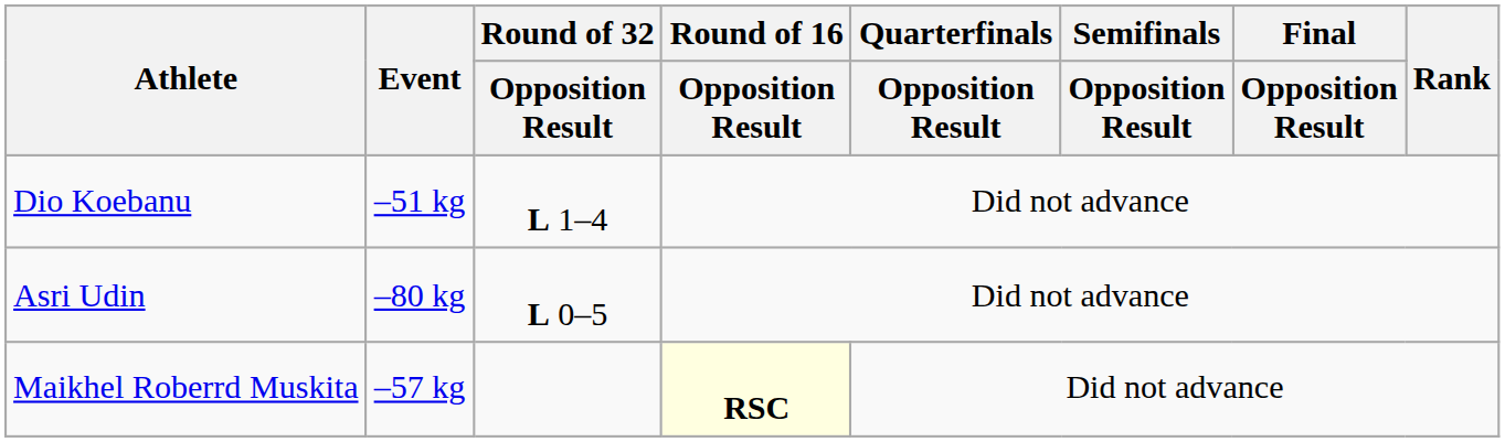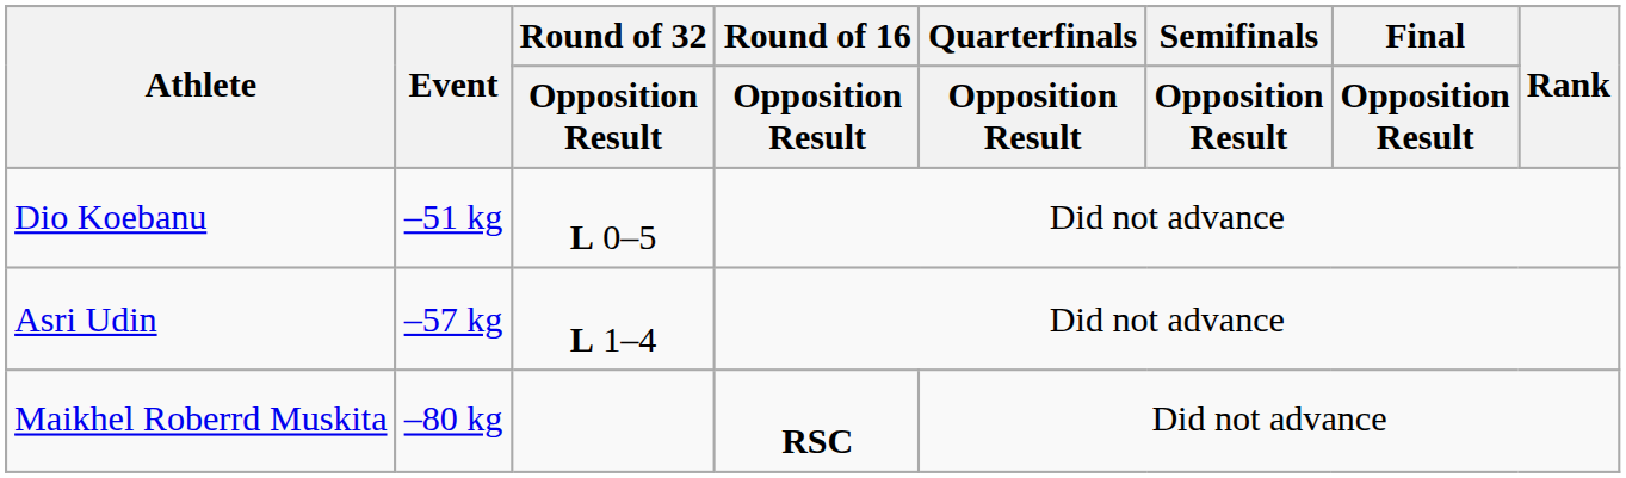Dio Koebanu | Round of 32 / Opposition Result: L 1–4 -> L 0–5
Asri Udin | Event: –80 kg -> –57 kg
Asri Udin | Round of 32 / Opposition Result: L 0–5 -> L 1–4
Maikhel Roberrd Muskita | Event: –57 kg -> –80 kg
Maikhel Roberrd Muskita | Round of 16 / Opposition Result: lightyellow background -> no background
